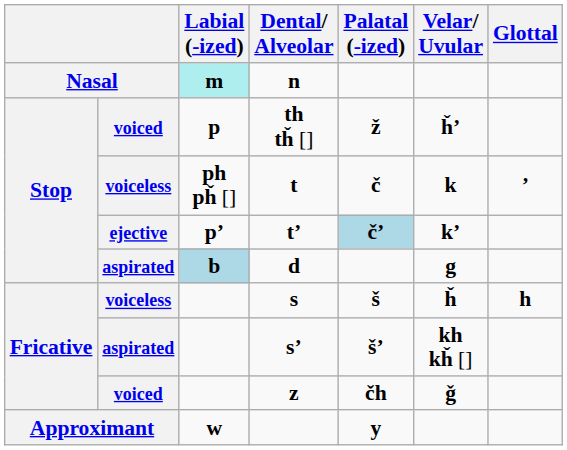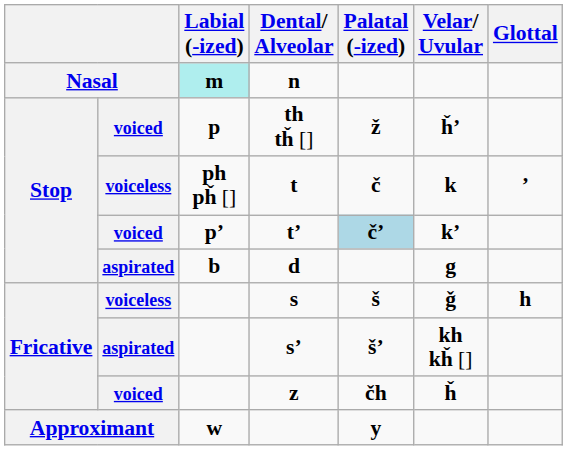tʼ | column 2: ejective -> voiced
d | Labial (-ized): lightblue background -> no background
s | Velar/ Uvular: ȟ -> ǧ
z | Velar/ Uvular: ǧ -> ȟ
